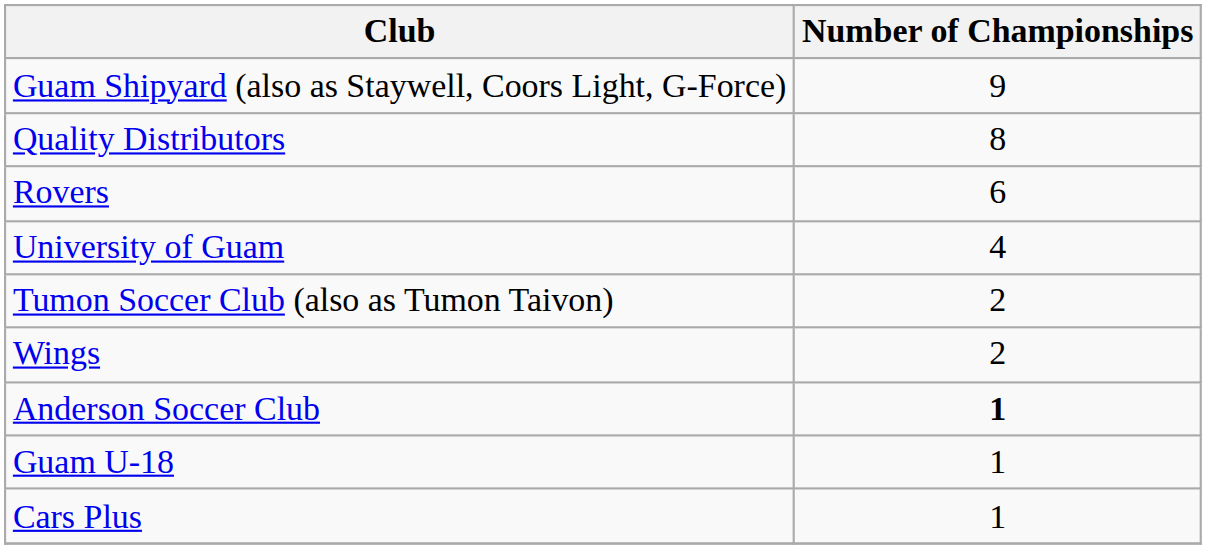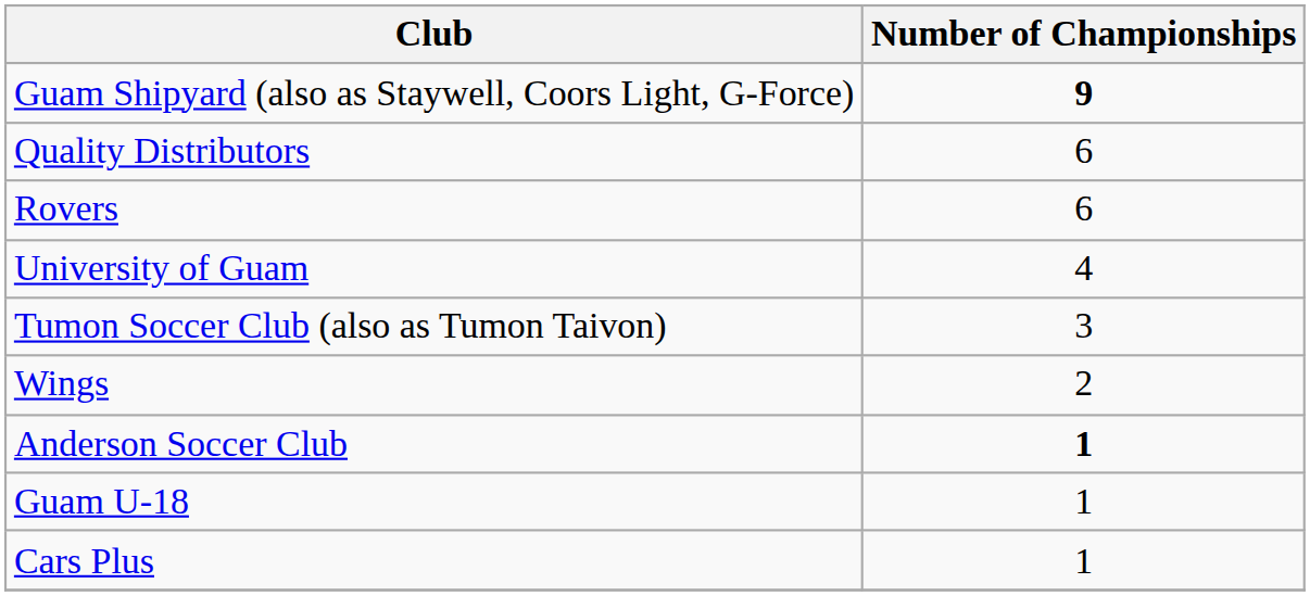Guam Shipyard (also as Staywell, Coors Light, G-Force) | Number of Championships: normal -> bold
Quality Distributors | Number of Championships: 8 -> 6
Tumon Soccer Club (also as Tumon Taivon) | Number of Championships: 2 -> 3
